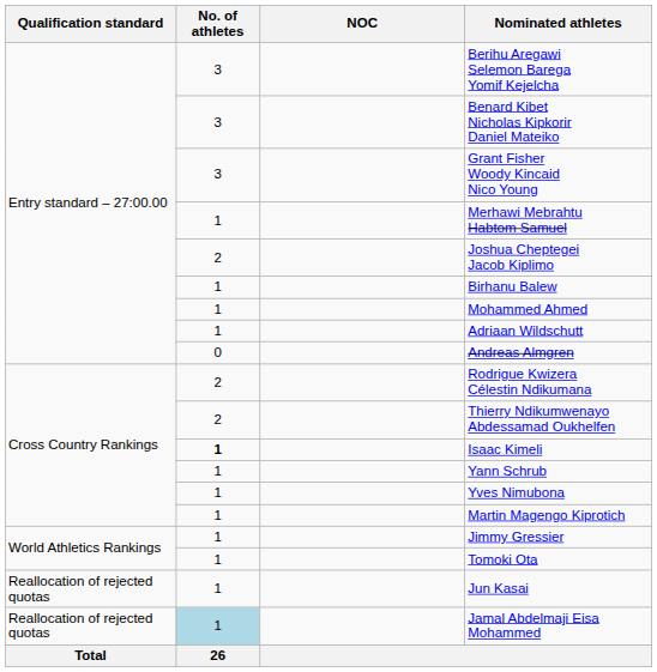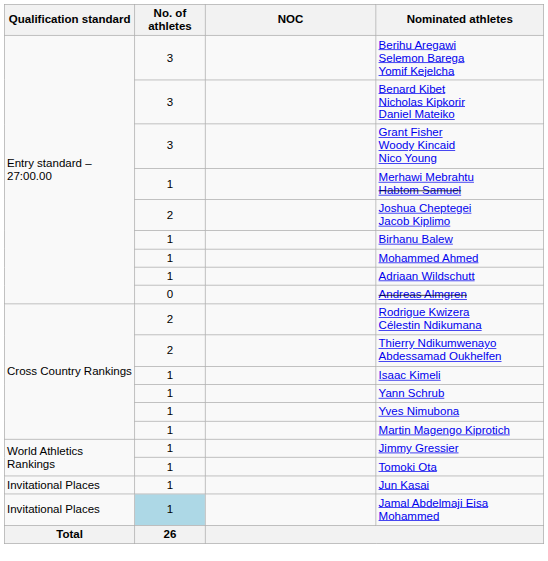Isaac Kimeli | No. of athletes: bold -> normal
Jun Kasai | Qualification standard: Reallocation of rejected quotas -> Invitational Places
Jamal Abdelmaji Eisa Mohammed | Qualification standard: Reallocation of rejected quotas -> Invitational Places
